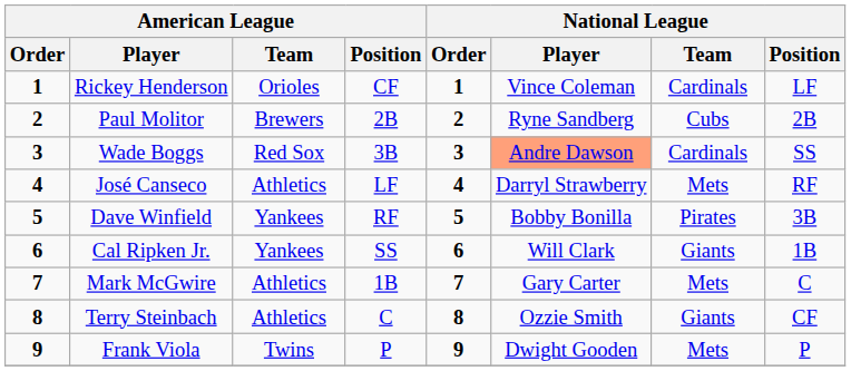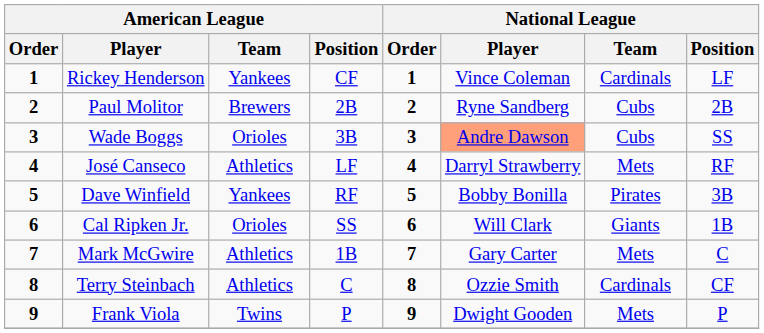Rickey Henderson | American League / Team: Orioles -> Yankees
Wade Boggs | American League / Team: Red Sox -> Orioles
Wade Boggs | National League / Team: Cardinals -> Cubs
Cal Ripken Jr. | American League / Team: Yankees -> Orioles
Terry Steinbach | National League / Team: Giants -> Cardinals
